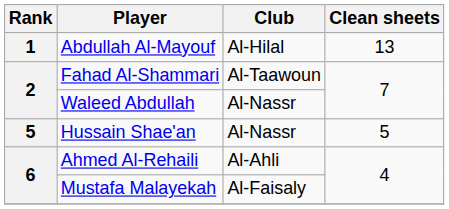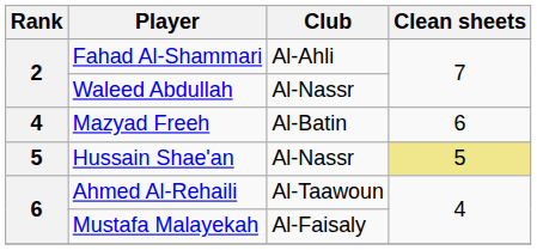- row: 1 | Abdullah Al-Mayouf | Al-Hilal | 13
Fahad Al-Shammari | Club: Al-Taawoun -> Al-Ahli
+ row: 4 | Mazyad Freeh | Al-Batin | 6
Hussain Shae'an | Clean sheets: no background -> khaki background
Ahmed Al-Rehaili | Club: Al-Ahli -> Al-Taawoun
